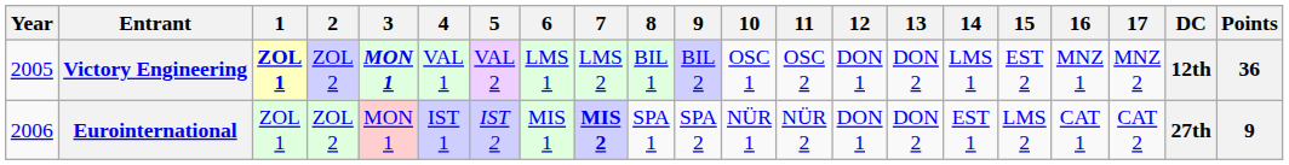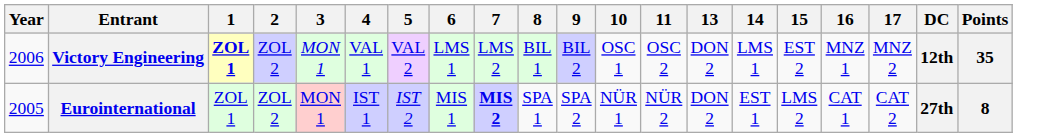- column: 12 | DON 1 | DON 1
Victory Engineering | Year: 2005 -> 2006
Victory Engineering | 3: bold -> normal
Victory Engineering | Points: 36 -> 35
Eurointernational | Year: 2006 -> 2005
Eurointernational | Points: 9 -> 8
